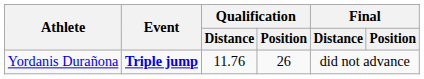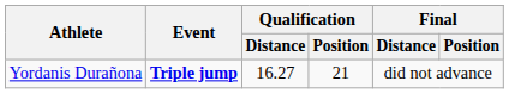Yordanis Durañona | Qualification / Distance: 11.76 -> 16.27
Yordanis Durañona | Qualification / Position: 26 -> 21
